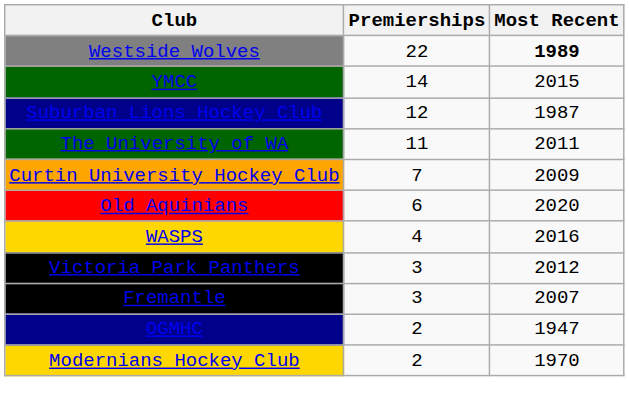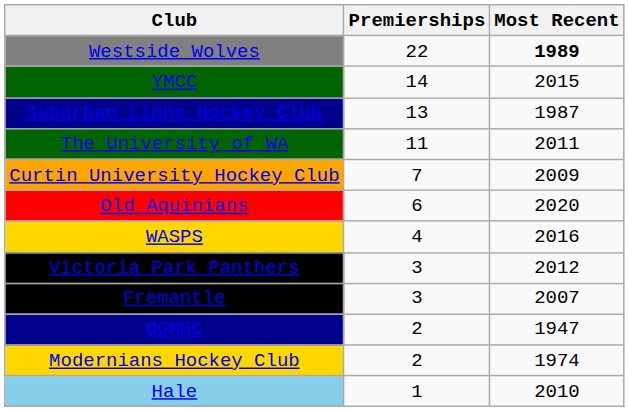Suburban Lions Hockey Club | Premierships: 12 -> 13
Modernians Hockey Club | Most Recent: 1970 -> 1974
+ row: Hale | 1 | 2010
